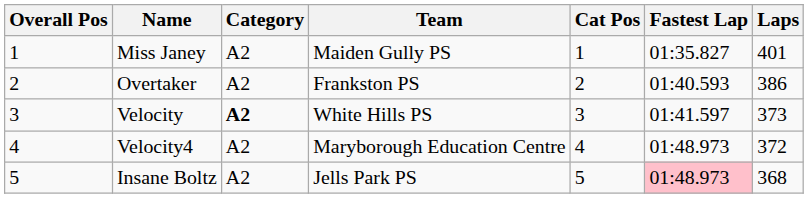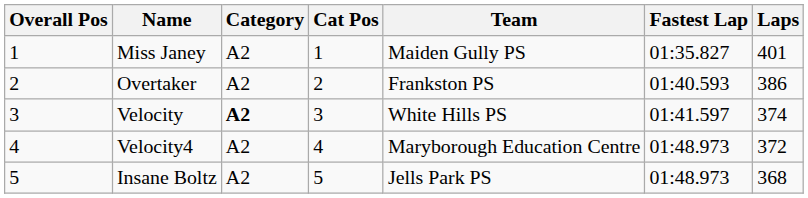columns swapped: Cat Pos <-> Team
Velocity | Laps: 373 -> 374
Insane Boltz | Fastest Lap: pink background -> no background
